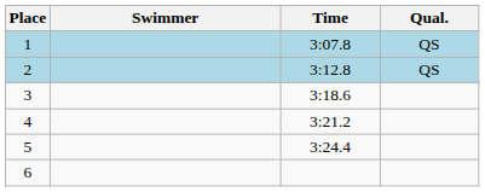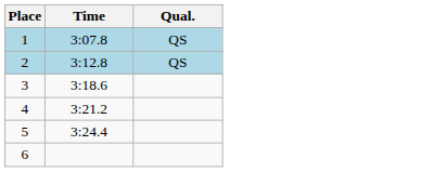- column: Swimmer
